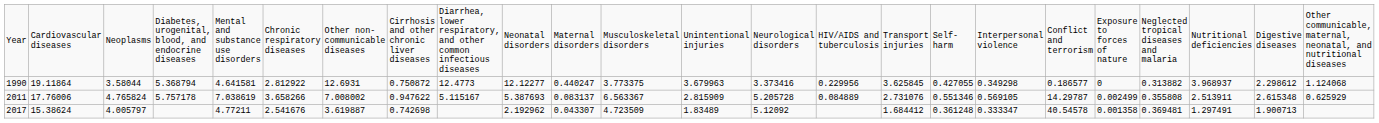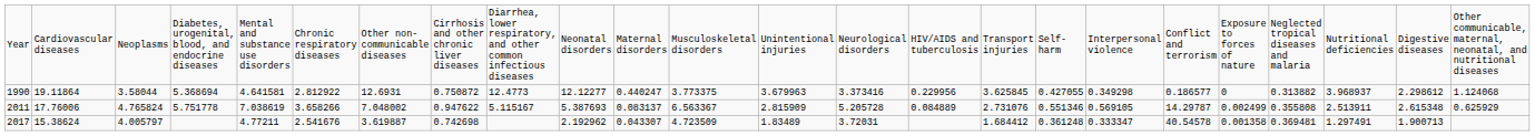1990 | column 4: 5.368794 -> 5.368694
2011 | column 4: 5.757178 -> 5.751778
2011 | column 7: 7.008002 -> 7.048002
2017 | column 14: 5.12092 -> 3.72031
